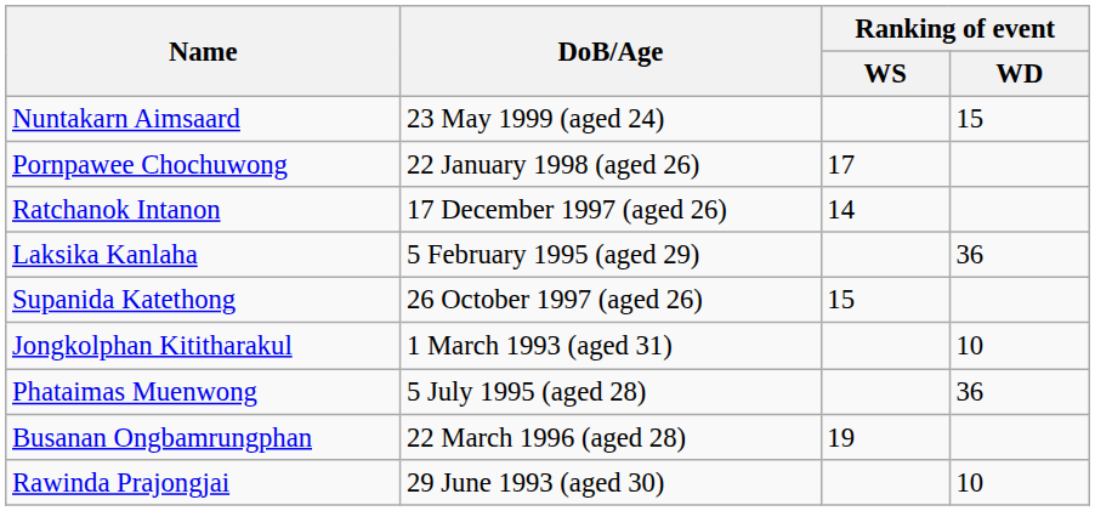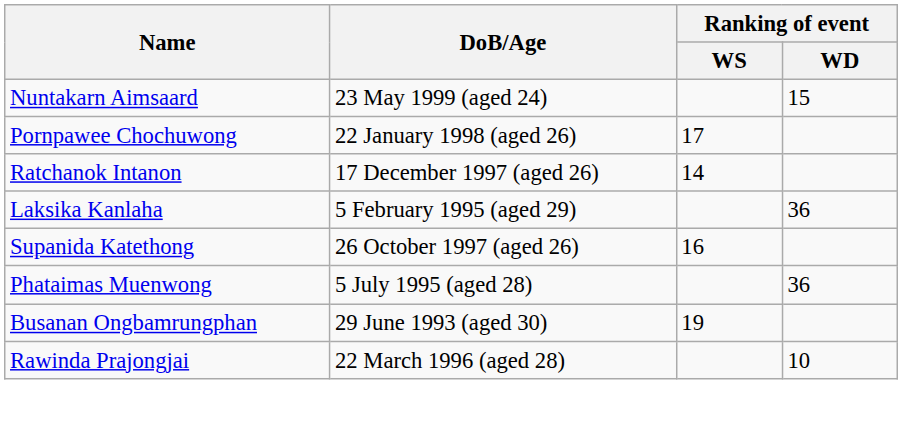Supanida Katethong | Ranking of event / WS: 15 -> 16
- row: Jongkolphan Kititharakul | 1 March 1993 (aged 31) | 10
Busanan Ongbamrungphan | DoB/Age: 22 March 1996 (aged 28) -> 29 June 1993 (aged 30)
Rawinda Prajongjai | DoB/Age: 29 June 1993 (aged 30) -> 22 March 1996 (aged 28)
